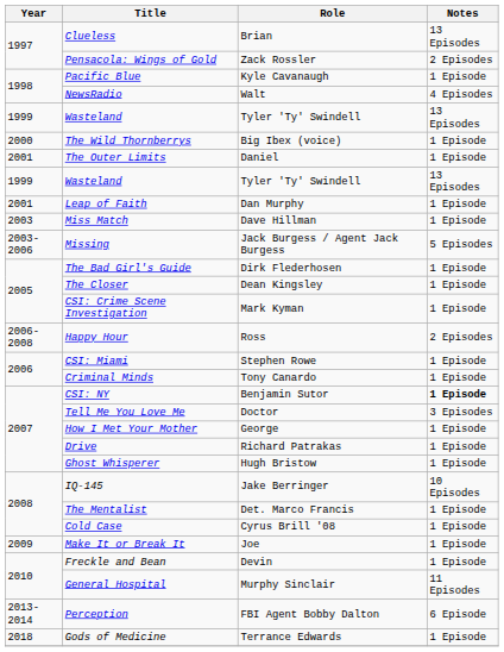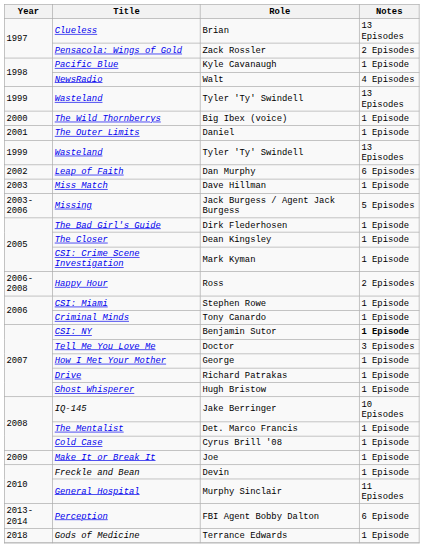Leap of Faith | Year: 2001 -> 2002
Leap of Faith | Notes: 1 Episode -> 6 Episodes
